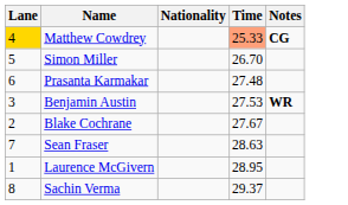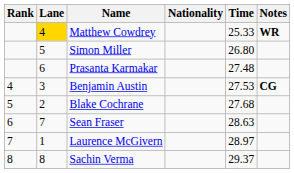+ column: Rank | 4 | 5 | 6 | 7 | 8
Matthew Cowdrey | Time: lightsalmon background -> no background
Matthew Cowdrey | Notes: CG -> WR
Simon Miller | Time: 26.70 -> 26.80
Benjamin Austin | Notes: WR -> CG
Blake Cochrane | Time: 27.67 -> 27.68
Laurence McGivern | Time: 28.95 -> 28.97
